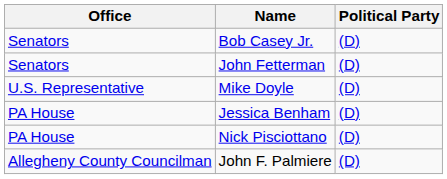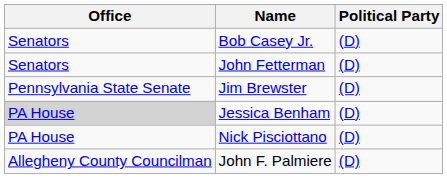- row: U.S. Representative | Mike Doyle | (D)
+ row: Pennsylvania State Senate | Jim Brewster | (D)
Jessica Benham | Office: no background -> lightgrey background
